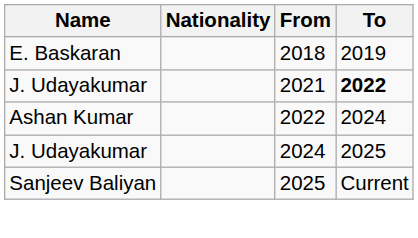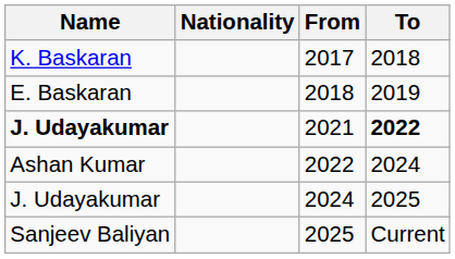+ row: K. Baskaran | 2017 | 2018
2021 | Name: normal -> bold
